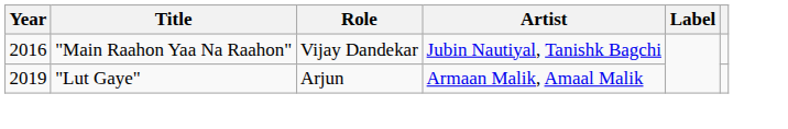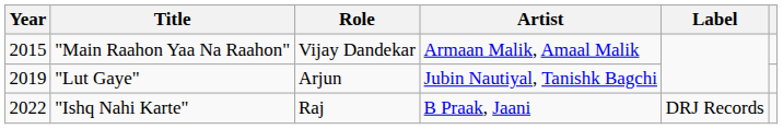"Main Raahon Yaa Na Raahon" | Year: 2016 -> 2015
"Main Raahon Yaa Na Raahon" | Artist: Jubin Nautiyal, Tanishk Bagchi -> Armaan Malik, Amaal Malik
"Lut Gaye" | Artist: Armaan Malik, Amaal Malik -> Jubin Nautiyal, Tanishk Bagchi
+ row: 2022 | "Ishq Nahi Karte" | Raj | B Praak, Jaani | DRJ Records
